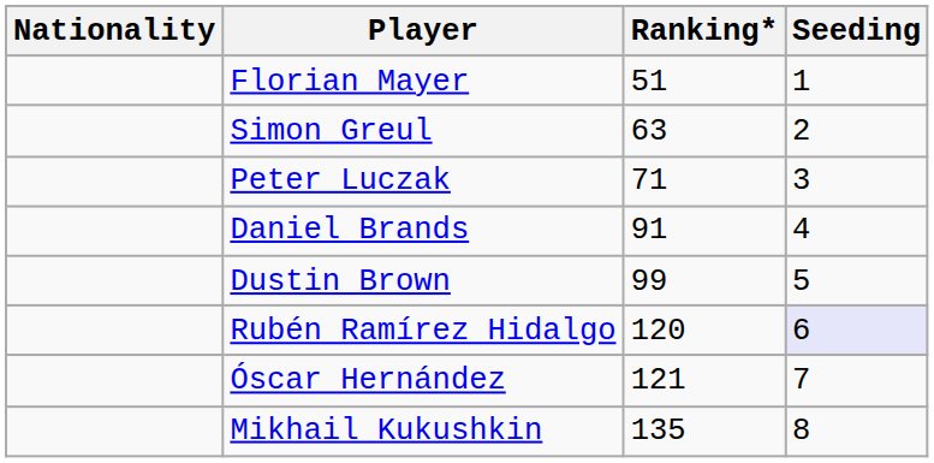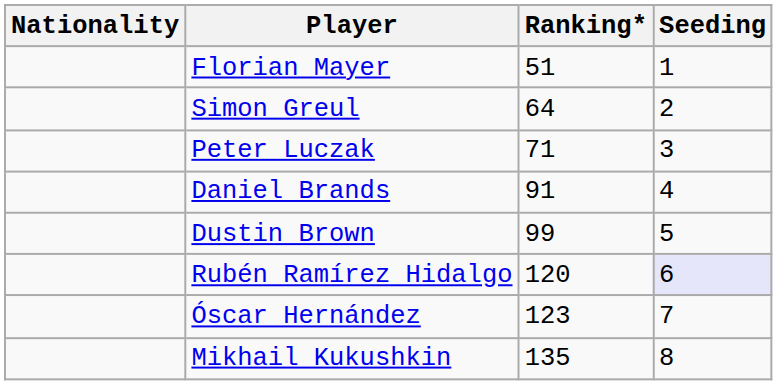Simon Greul | Ranking*: 63 -> 64
Óscar Hernández | Ranking*: 121 -> 123
